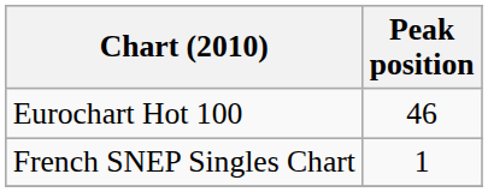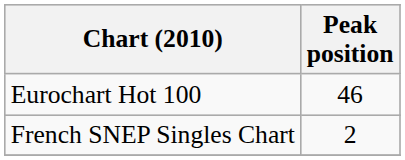French SNEP Singles Chart | Peak position: 1 -> 2
